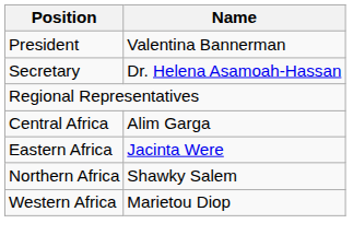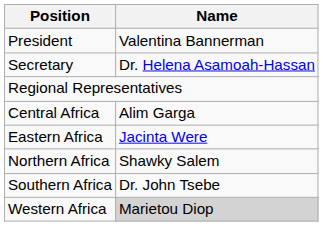+ row: Southern Africa | Dr. John Tsebe
Western Africa | Name: no background -> lightgrey background
